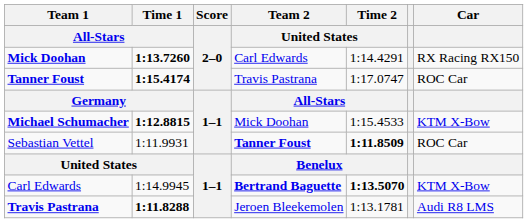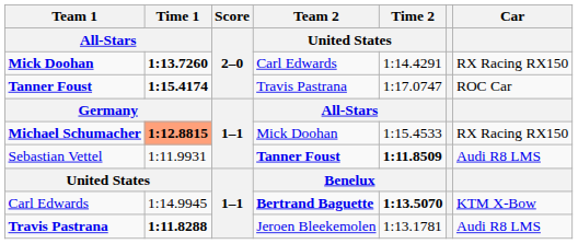Michael Schumacher | Time 1 / All-Stars: no background -> lightsalmon background
Michael Schumacher | Car: KTM X-Bow -> RX Racing RX150
Sebastian Vettel | Car: ROC Car -> Audi R8 LMS
